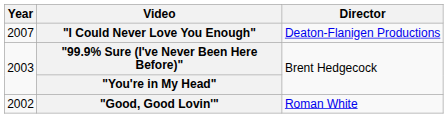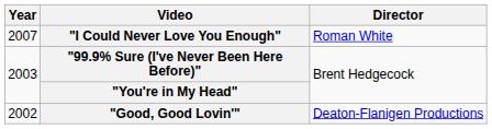"I Could Never Love You Enough" | Director: Deaton-Flanigen Productions -> Roman White
"Good, Good Lovin'" | Director: Roman White -> Deaton-Flanigen Productions
